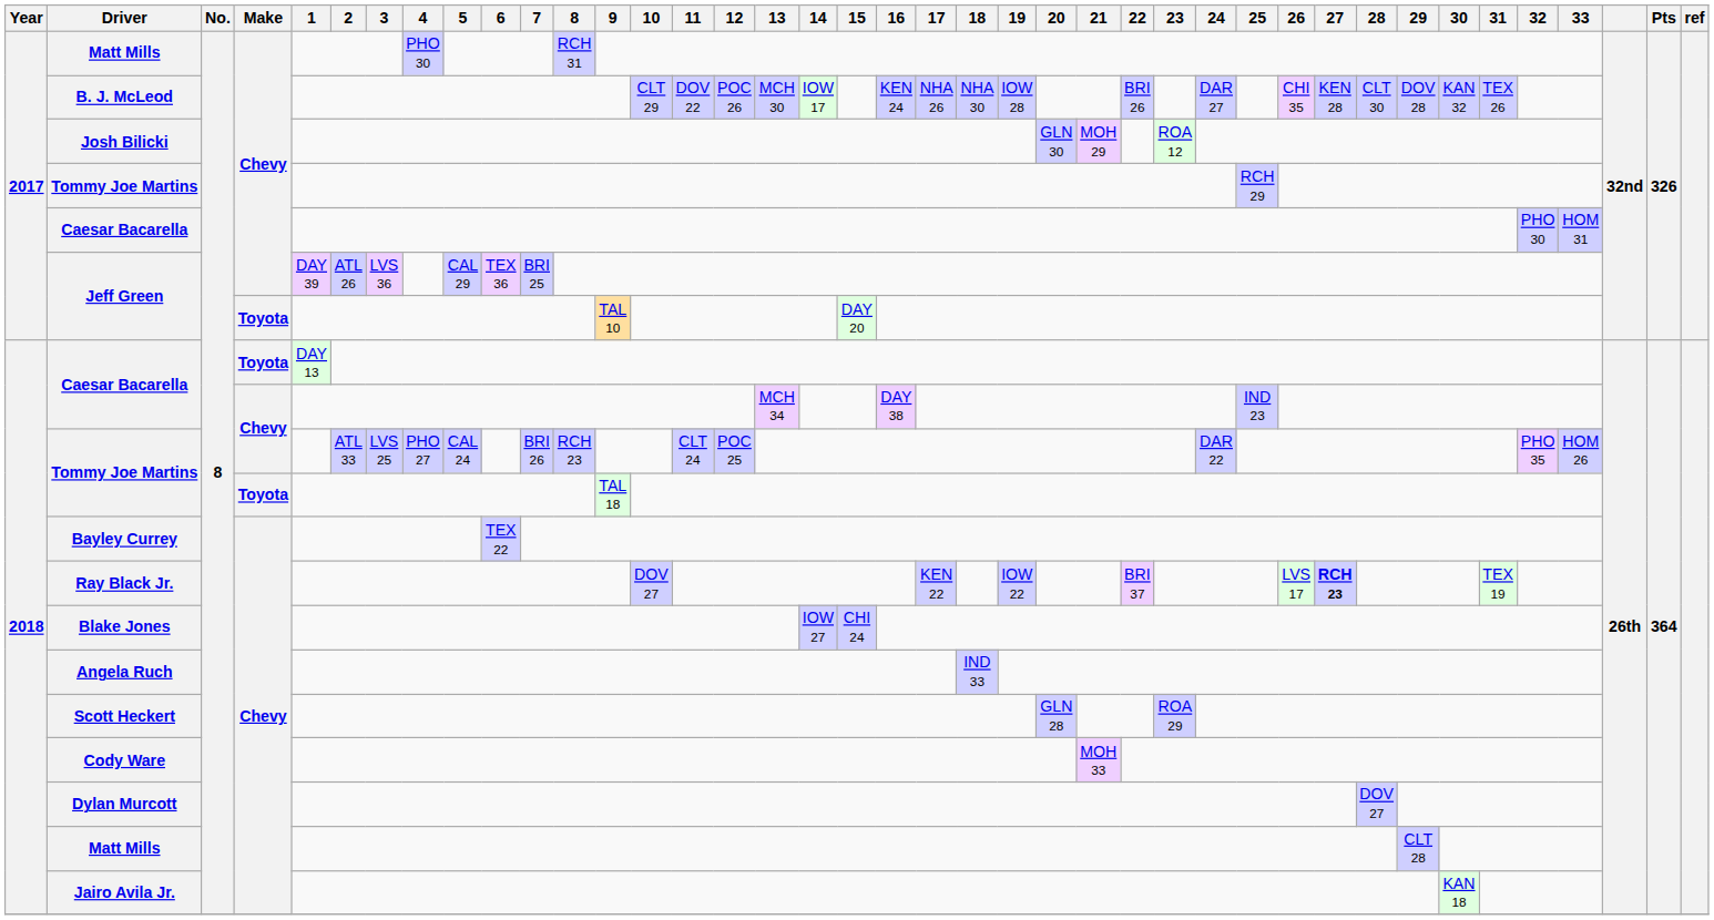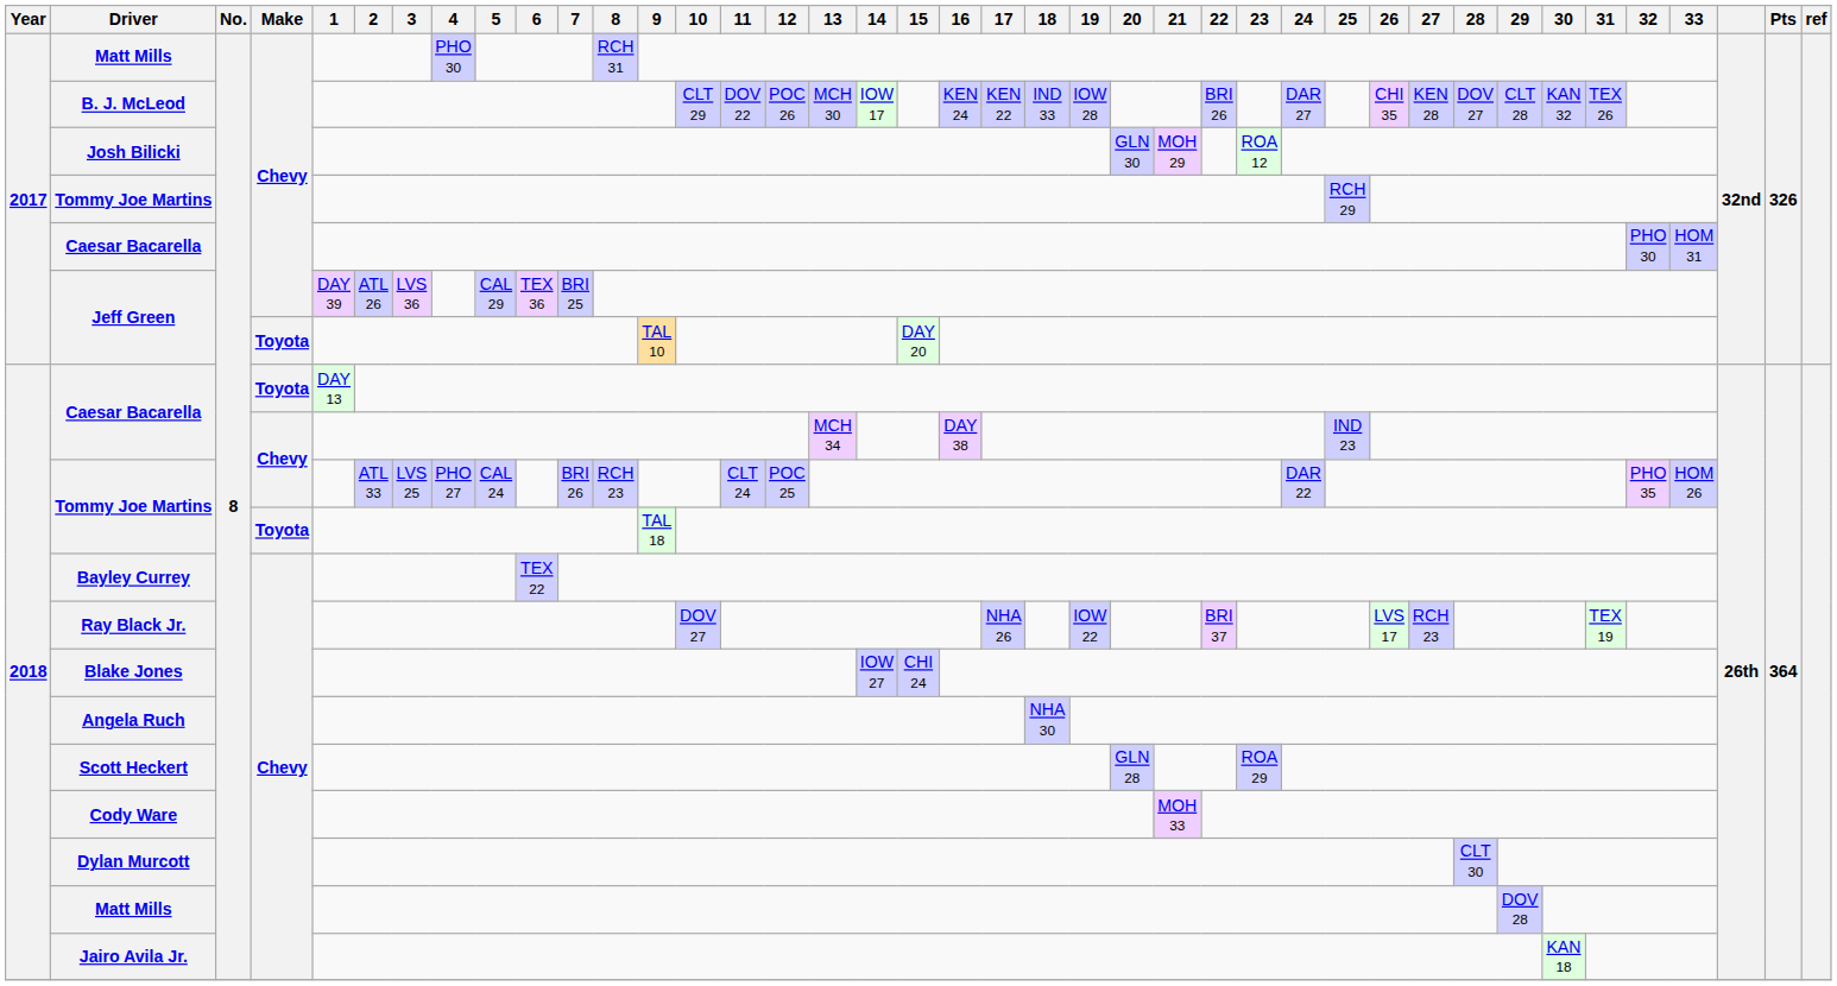B. J. McLeod | 17: NHA 26 -> KEN 22
B. J. McLeod | 18: NHA 30 -> IND 33
B. J. McLeod | 28: CLT 30 -> DOV 27
B. J. McLeod | 29: DOV 28 -> CLT 28
Ray Black Jr. | 17: KEN 22 -> NHA 26
Ray Black Jr. | 27: bold -> normal
Angela Ruch | 18: IND 33 -> NHA 30
Dylan Murcott | 28: DOV 27 -> CLT 30
2018 / Matt Mills | 29: CLT 28 -> DOV 28
